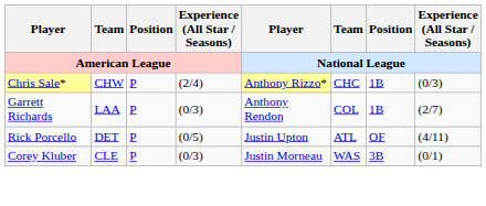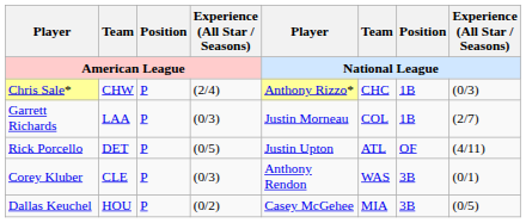Garrett Richards | Player / National League: Anthony Rendon -> Justin Morneau
Corey Kluber | Player / National League: Justin Morneau -> Anthony Rendon
+ row: Dallas Keuchel | HOU | P | (0/2) | Casey McGehee | MIA | 3B | (0/5)
